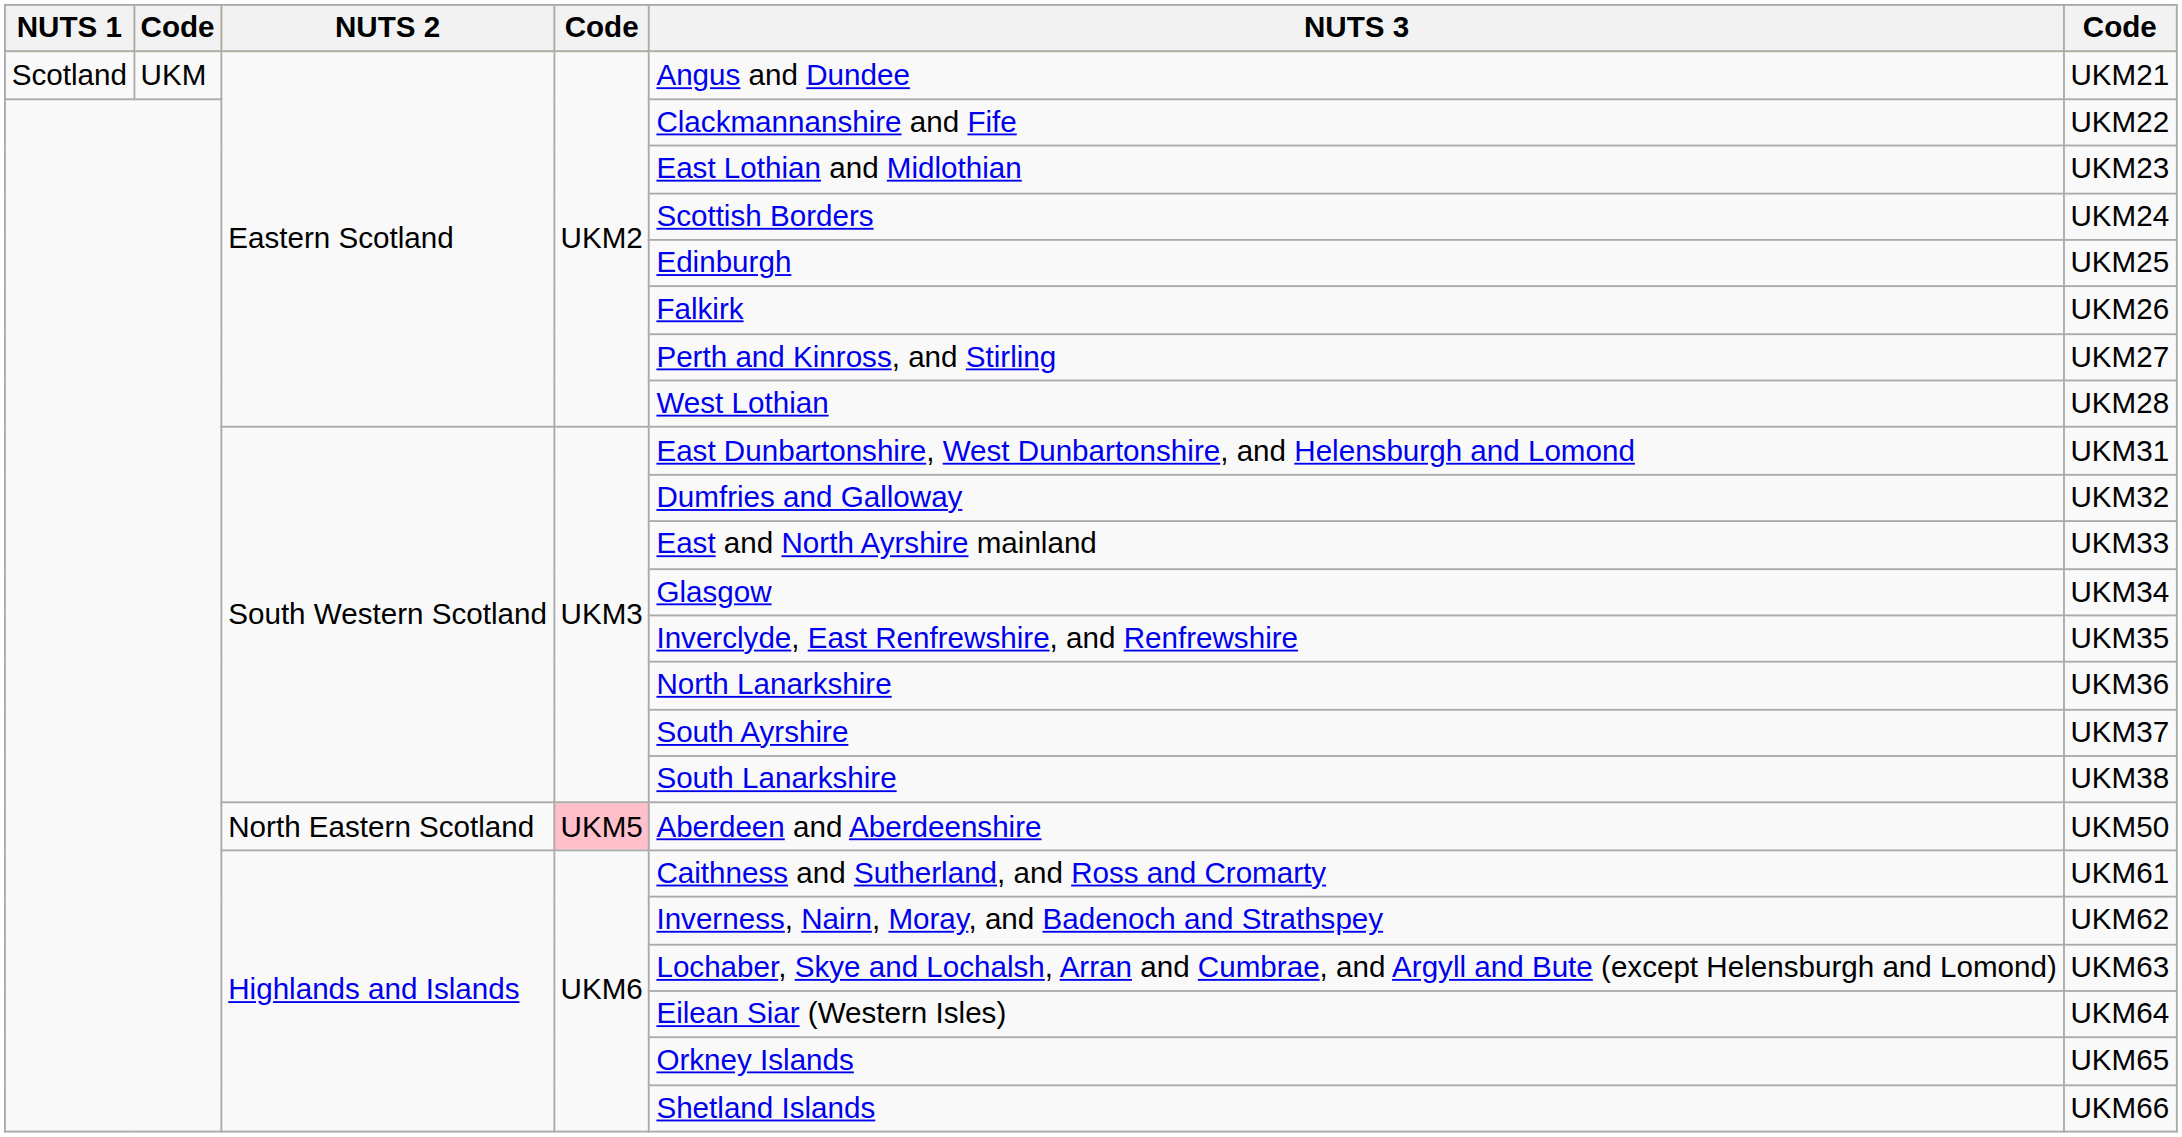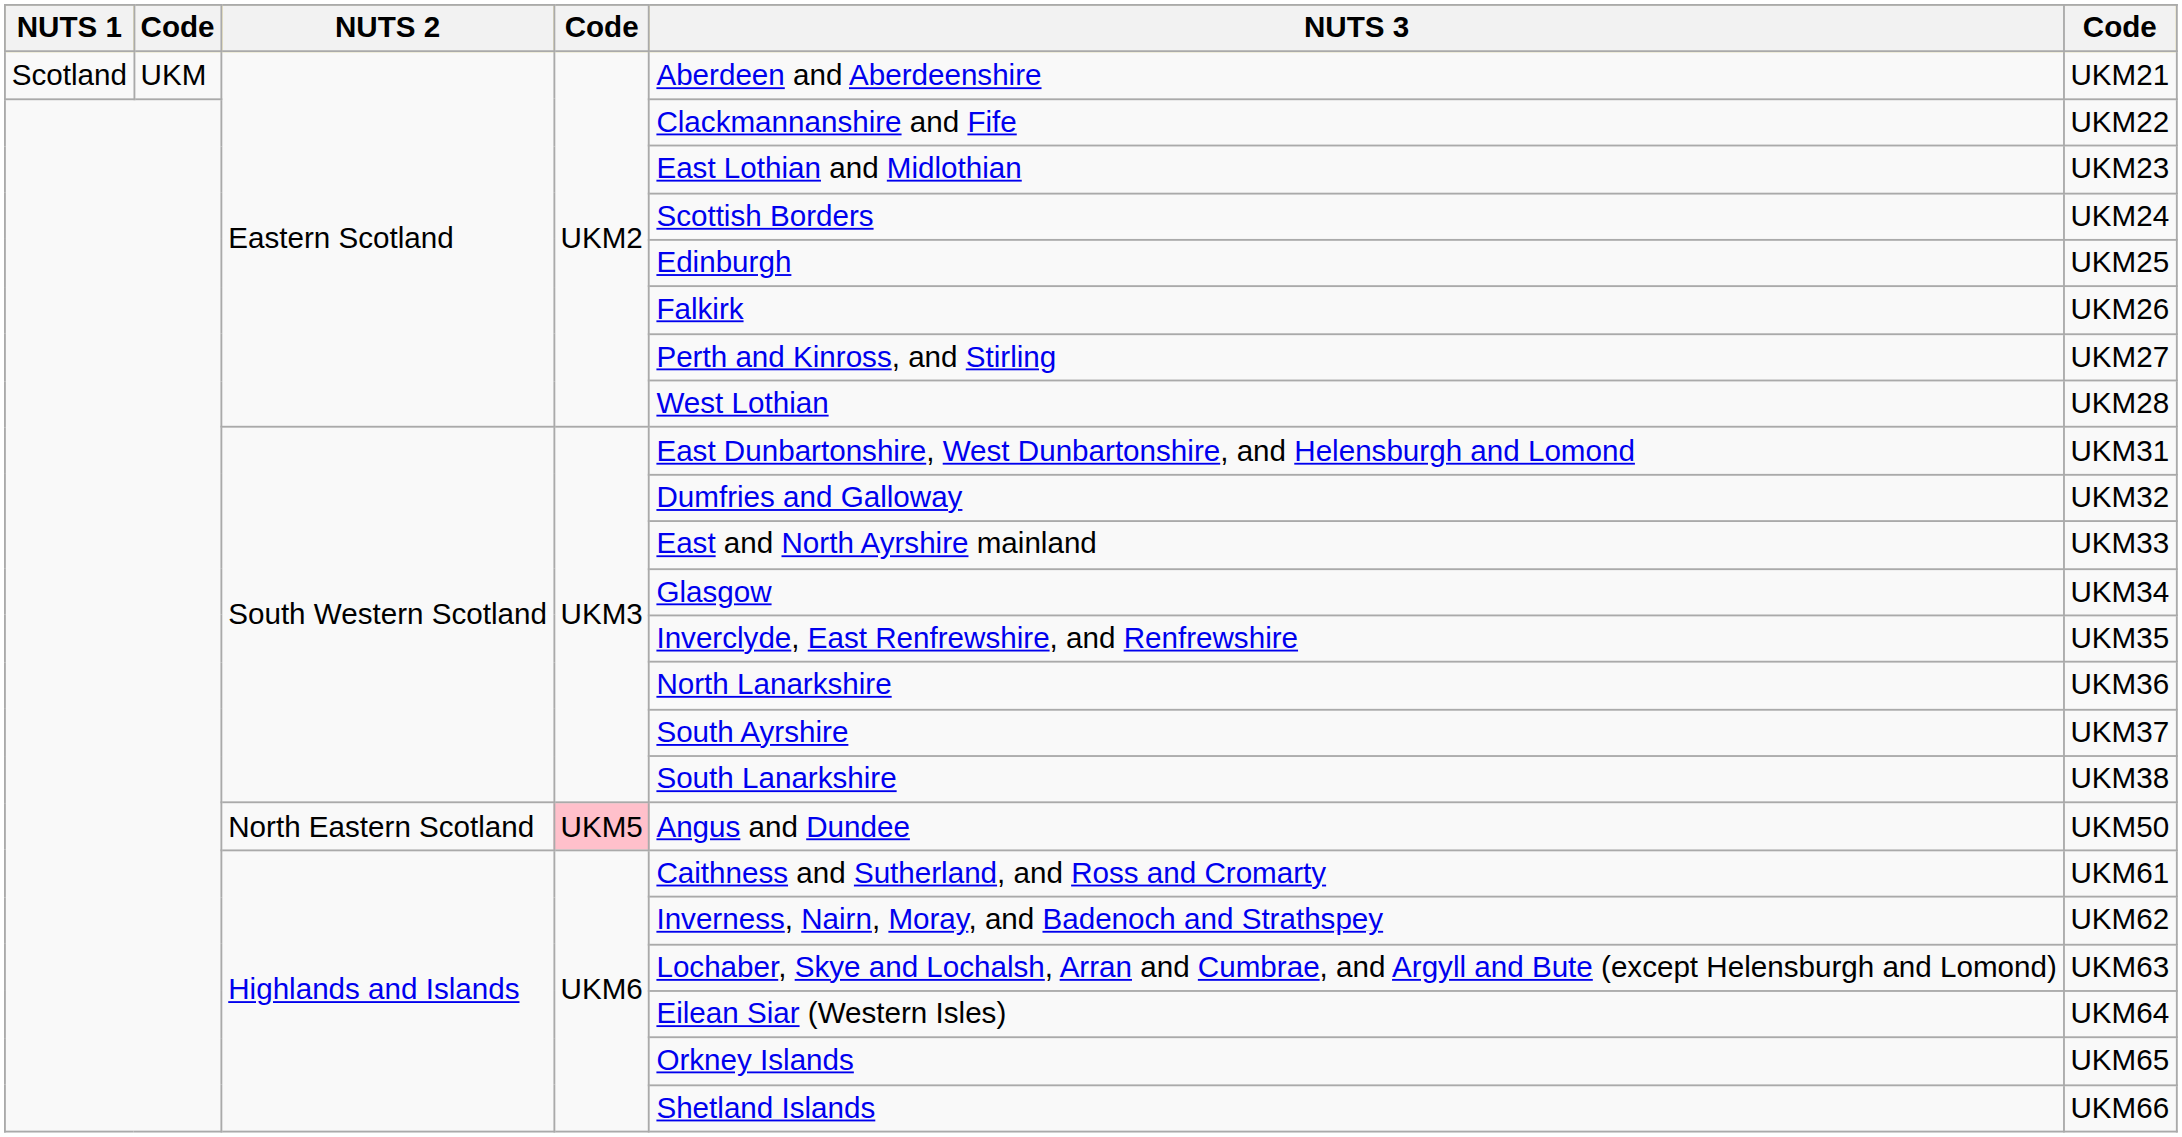Scotland / Eastern Scotland | NUTS 3: Angus and Dundee -> Aberdeen and Aberdeenshire
North Eastern Scotland | NUTS 3: Aberdeen and Aberdeenshire -> Angus and Dundee
